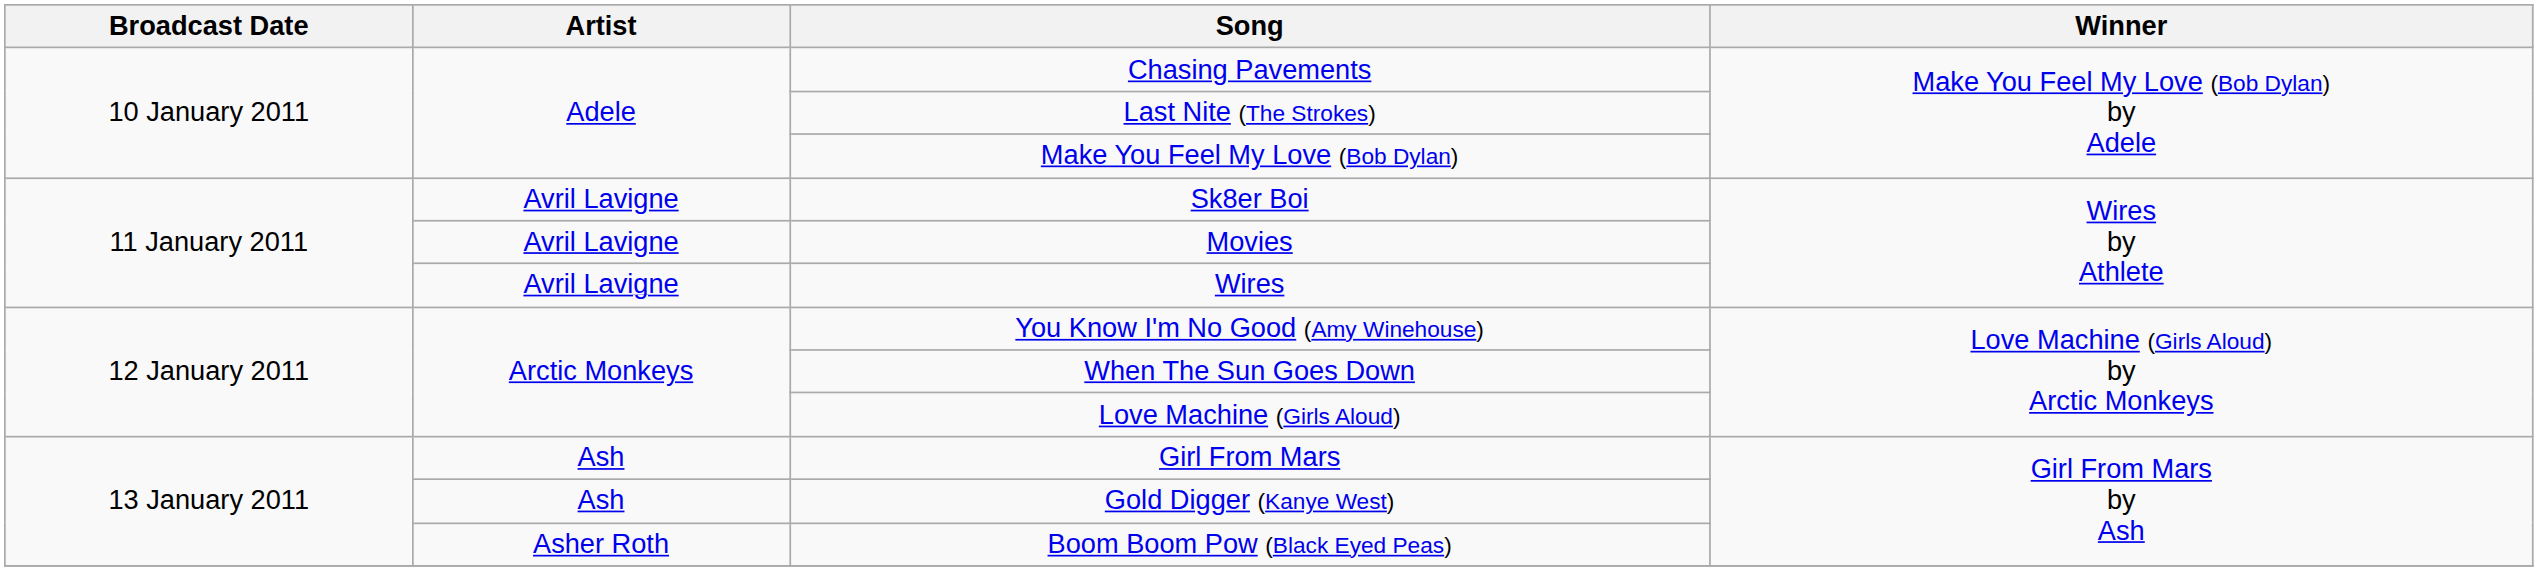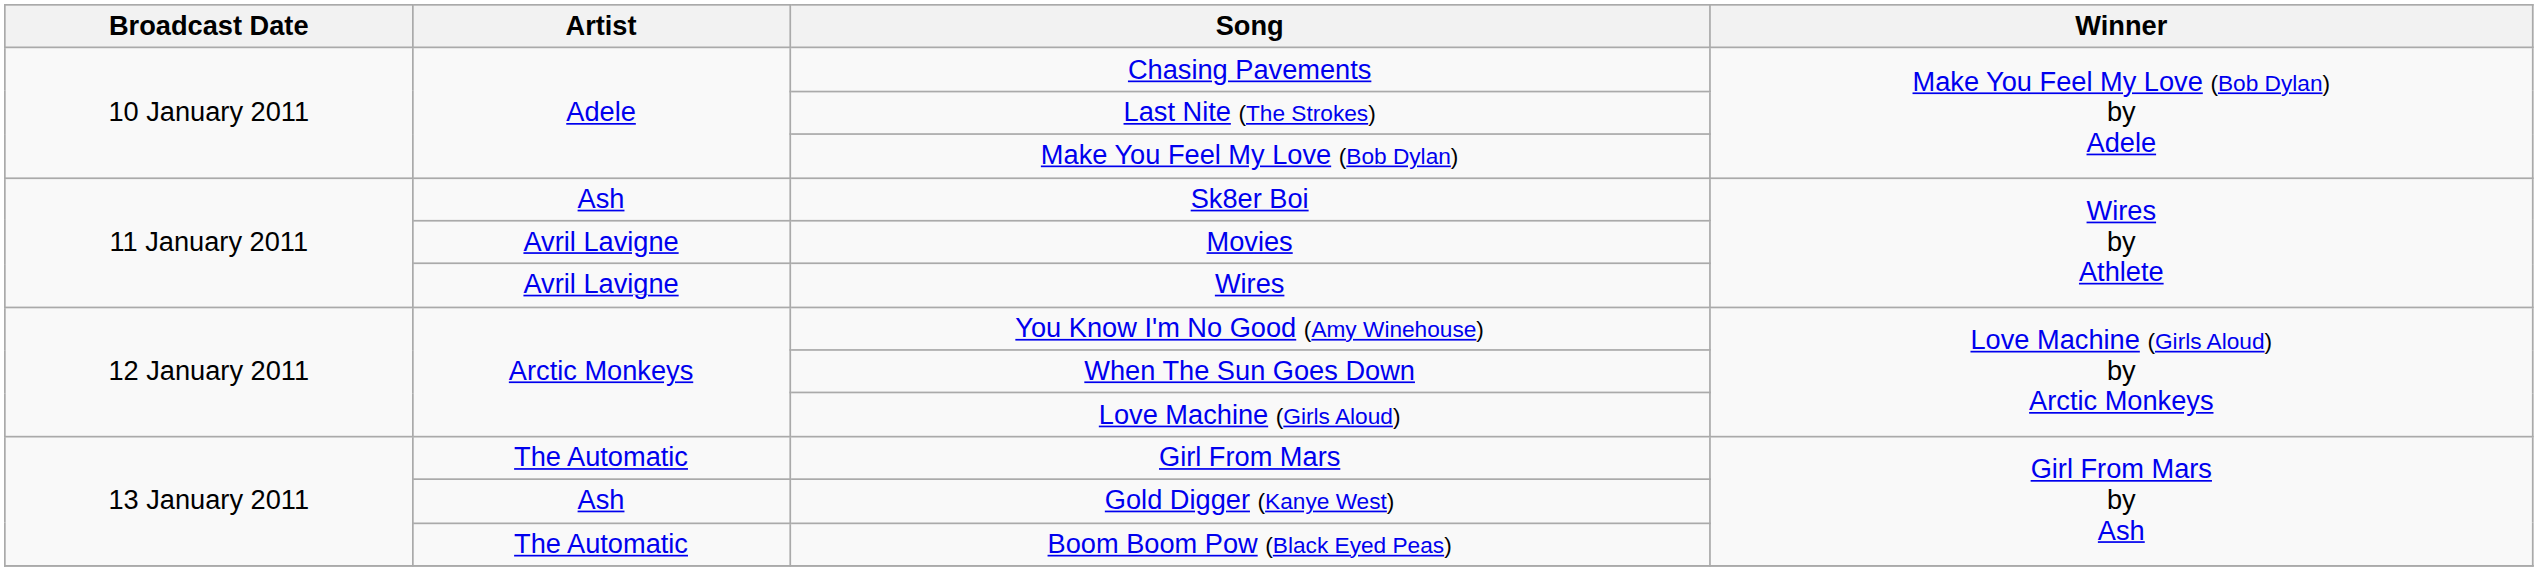Sk8er Boi | Artist: Avril Lavigne -> Ash
Girl From Mars | Artist: Ash -> The Automatic
Boom Boom Pow (Black Eyed Peas) | Artist: Asher Roth -> The Automatic
